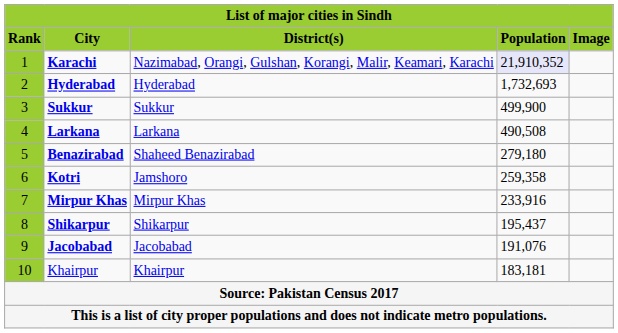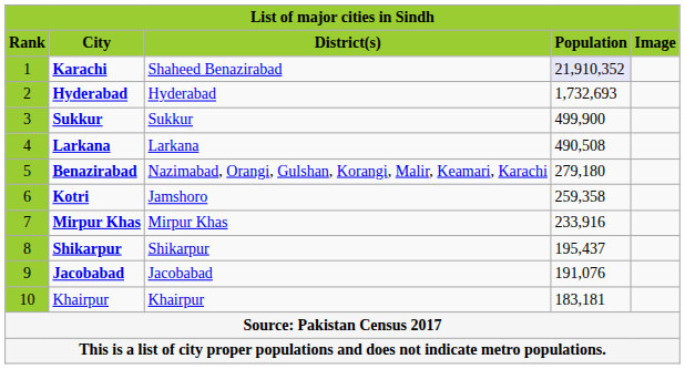Karachi | District(s): Nazimabad, Orangi, Gulshan, Korangi, Malir, Keamari, Karachi -> Shaheed Benazirabad
Benazirabad | District(s): Shaheed Benazirabad -> Nazimabad, Orangi, Gulshan, Korangi, Malir, Keamari, Karachi
